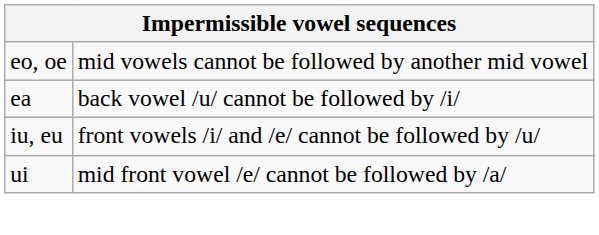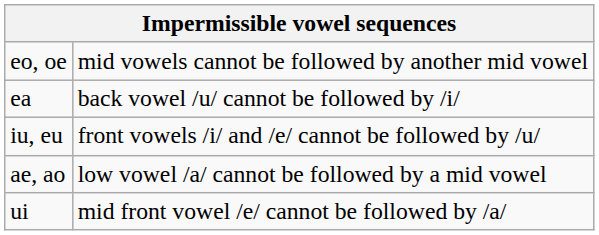+ row: ae, ao | low vowel /a/ cannot be followed by a mid vowel
